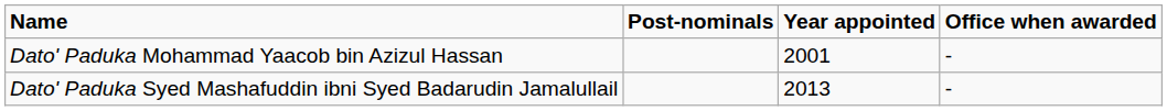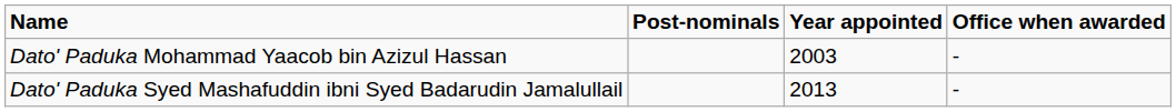Dato' Paduka Mohammad Yaacob bin Azizul Hassan | Year appointed: 2001 -> 2003
